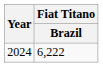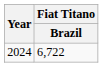2024 | Fiat Titano / Brazil: 6,222 -> 6,722
